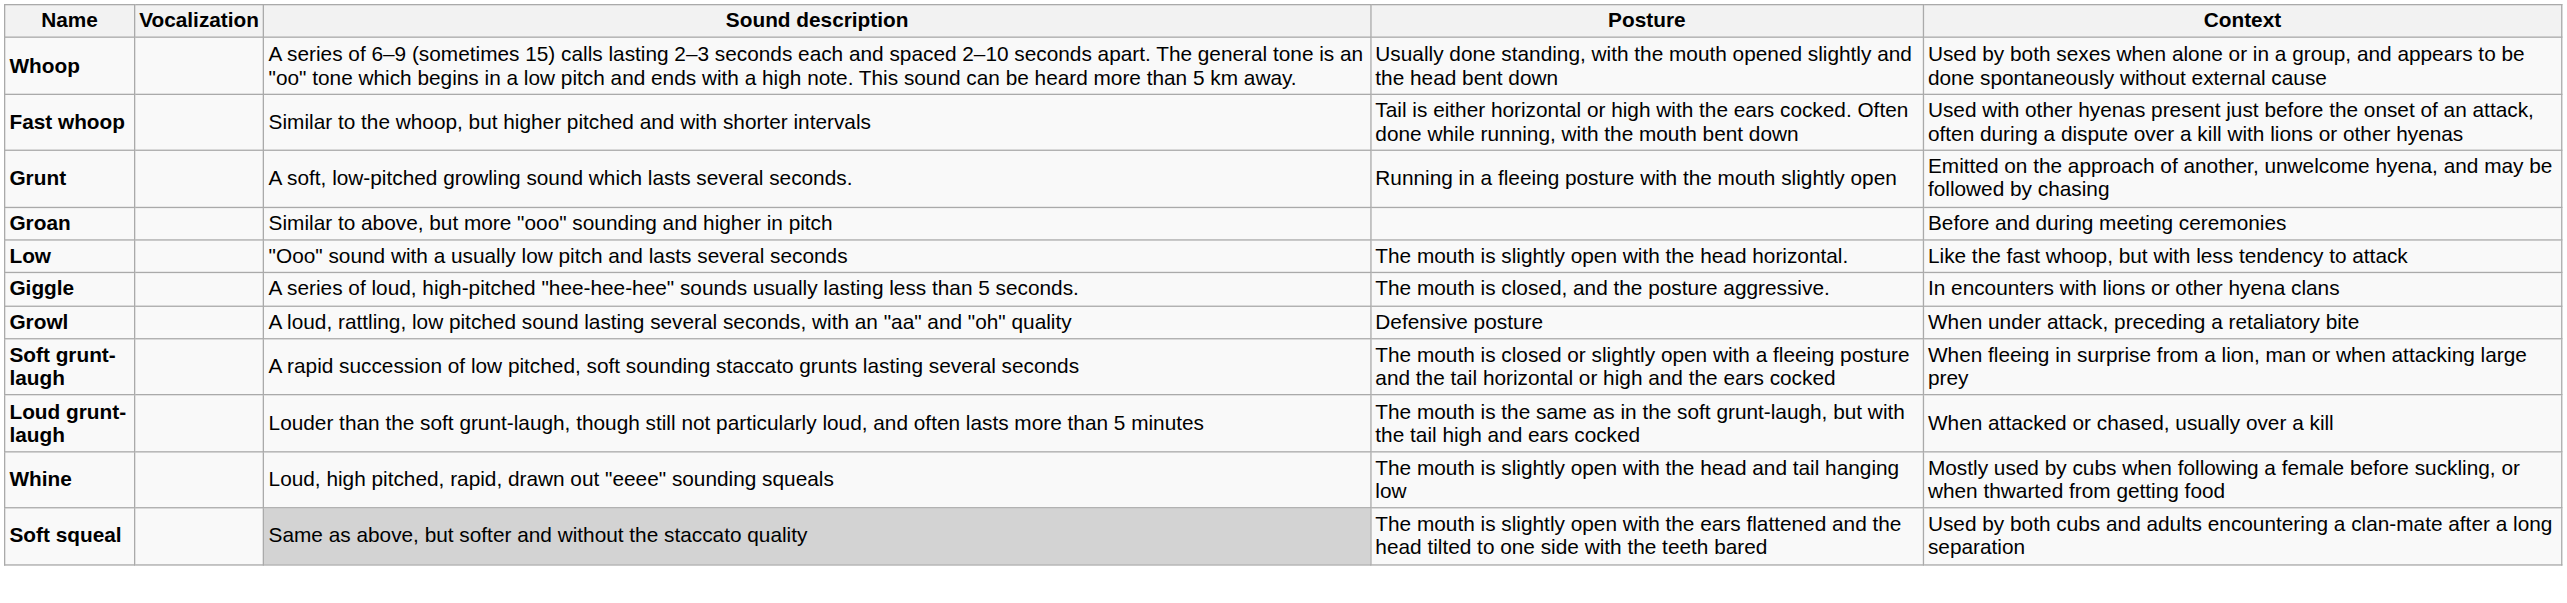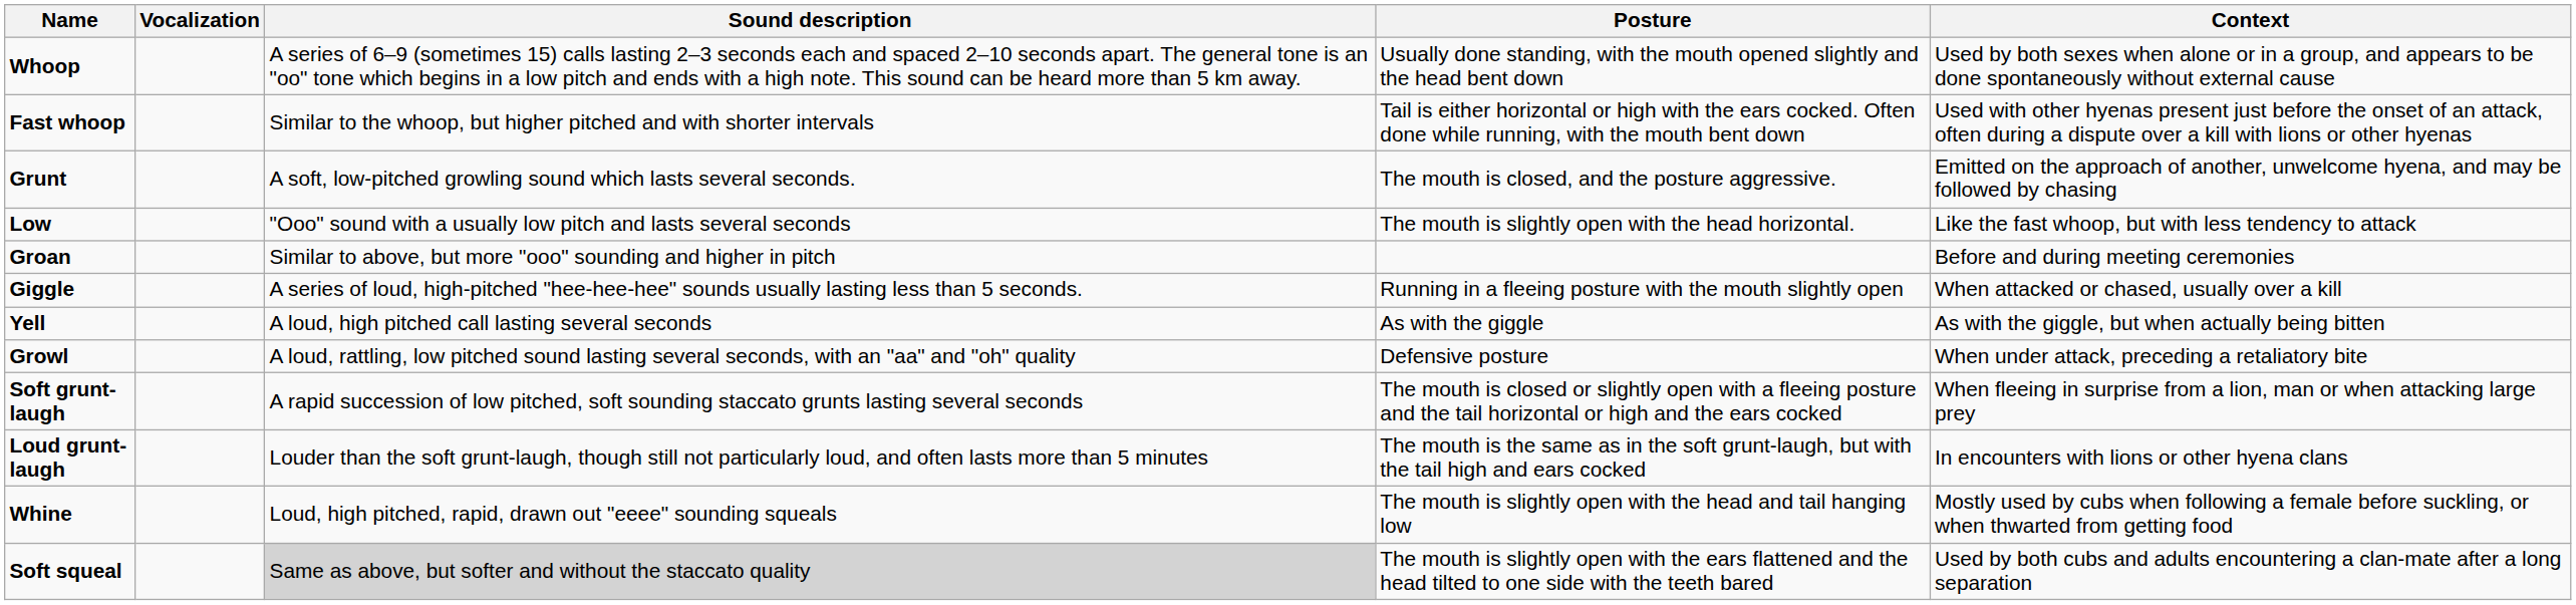Grunt | Posture: Running in a fleeing posture with the mouth slightly open -> The mouth is closed, and the posture aggressive.
rows swapped: Groan <-> Low
Giggle | Posture: The mouth is closed, and the posture aggressive. -> Running in a fleeing posture with the mouth slightly open
Giggle | Context: In encounters with lions or other hyena clans -> When attacked or chased, usually over a kill
+ row: Yell | A loud, high pitched call lasting several seconds | As with the giggle | As with the giggle, but when actually being bitten
Loud grunt-laugh | Context: When attacked or chased, usually over a kill -> In encounters with lions or other hyena clans
